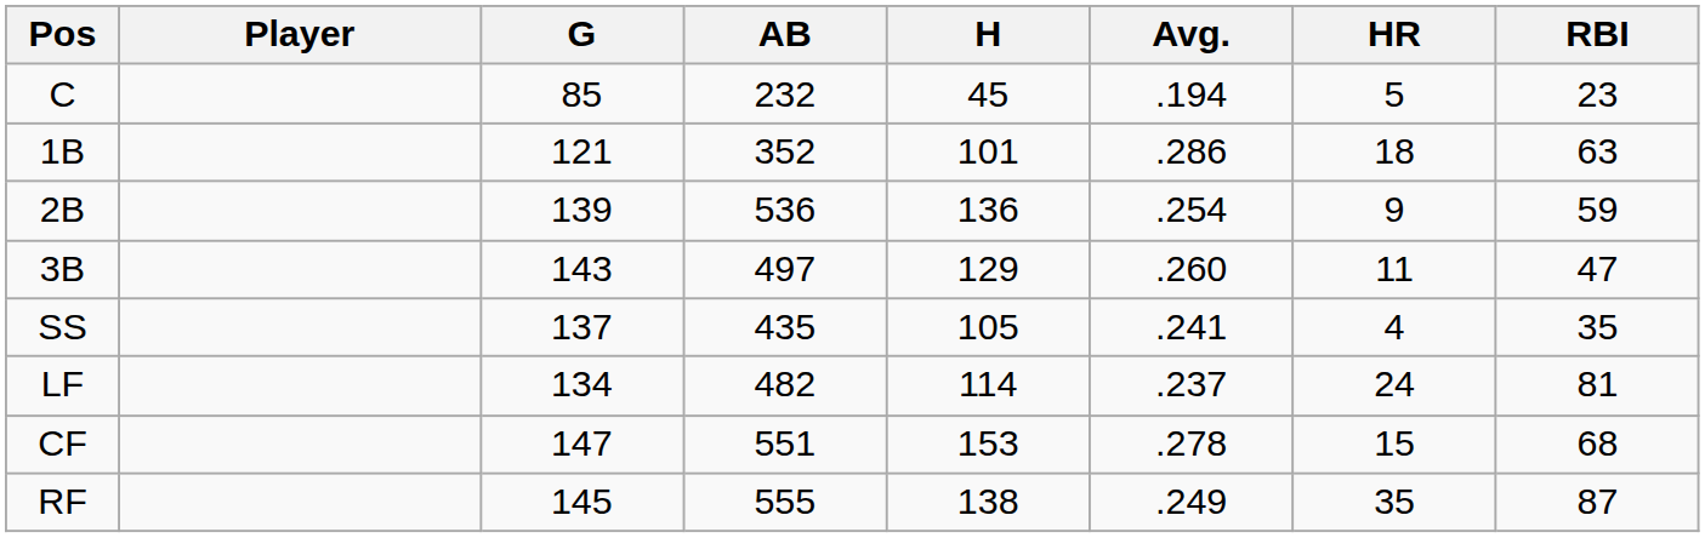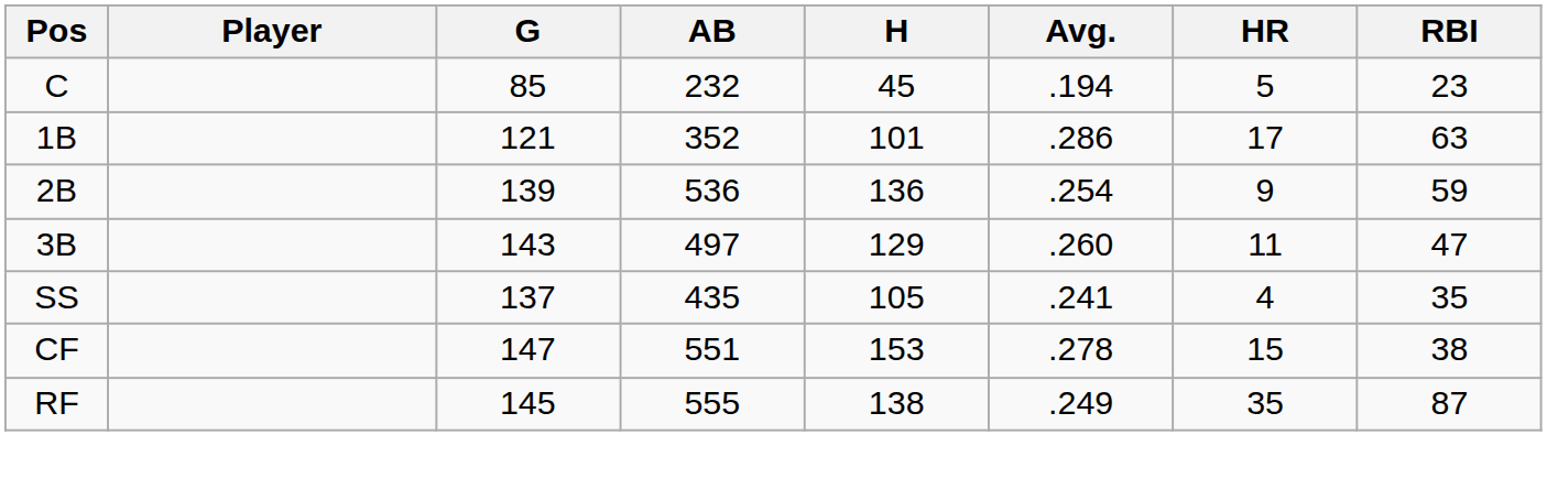1B | HR: 18 -> 17
- row: LF | 134 | 482 | 114 | .237 | 24 | 81
CF | RBI: 68 -> 38
